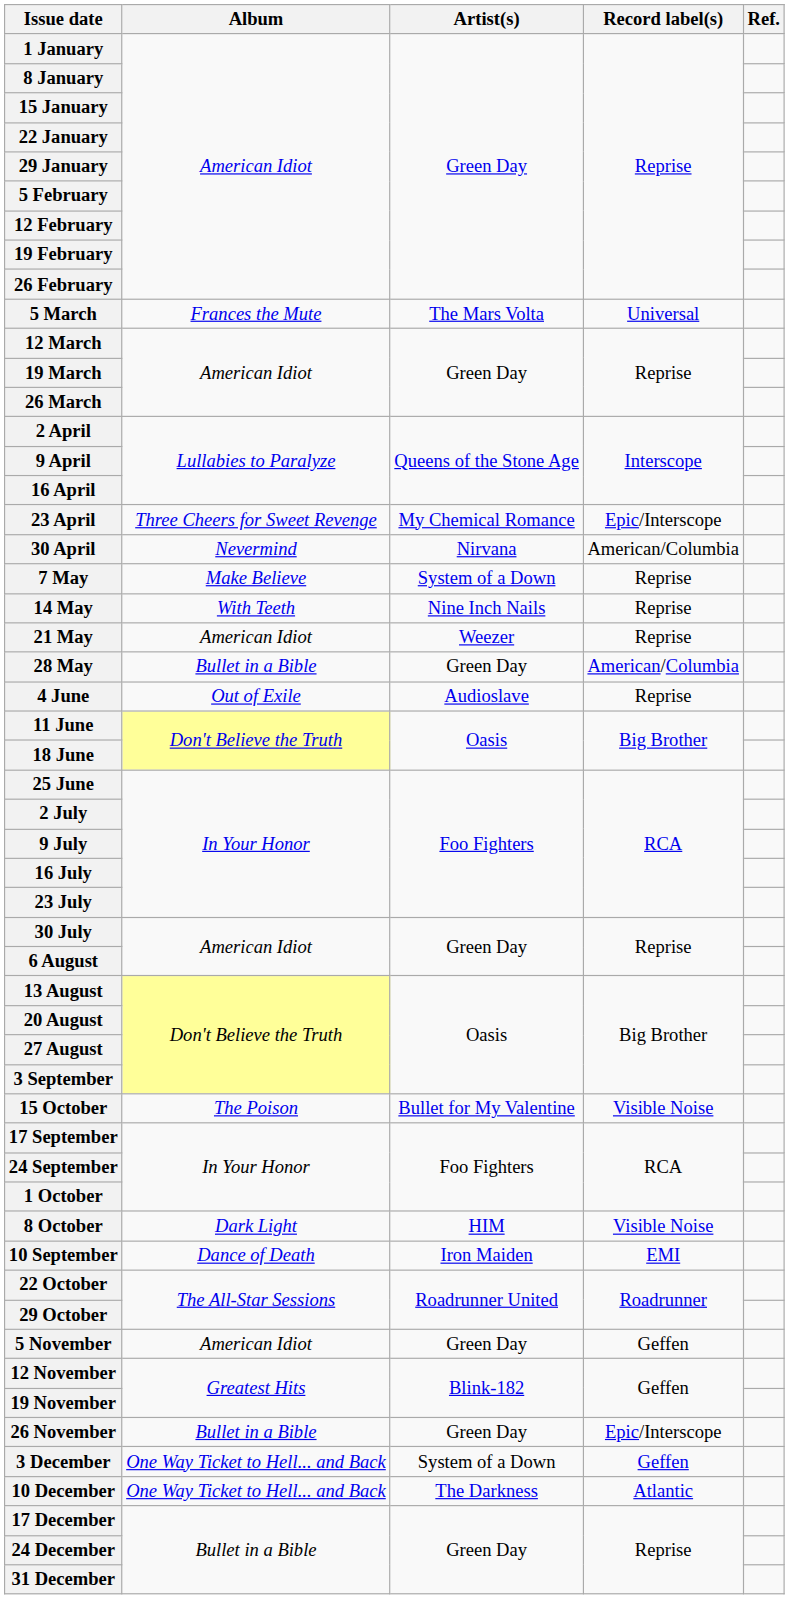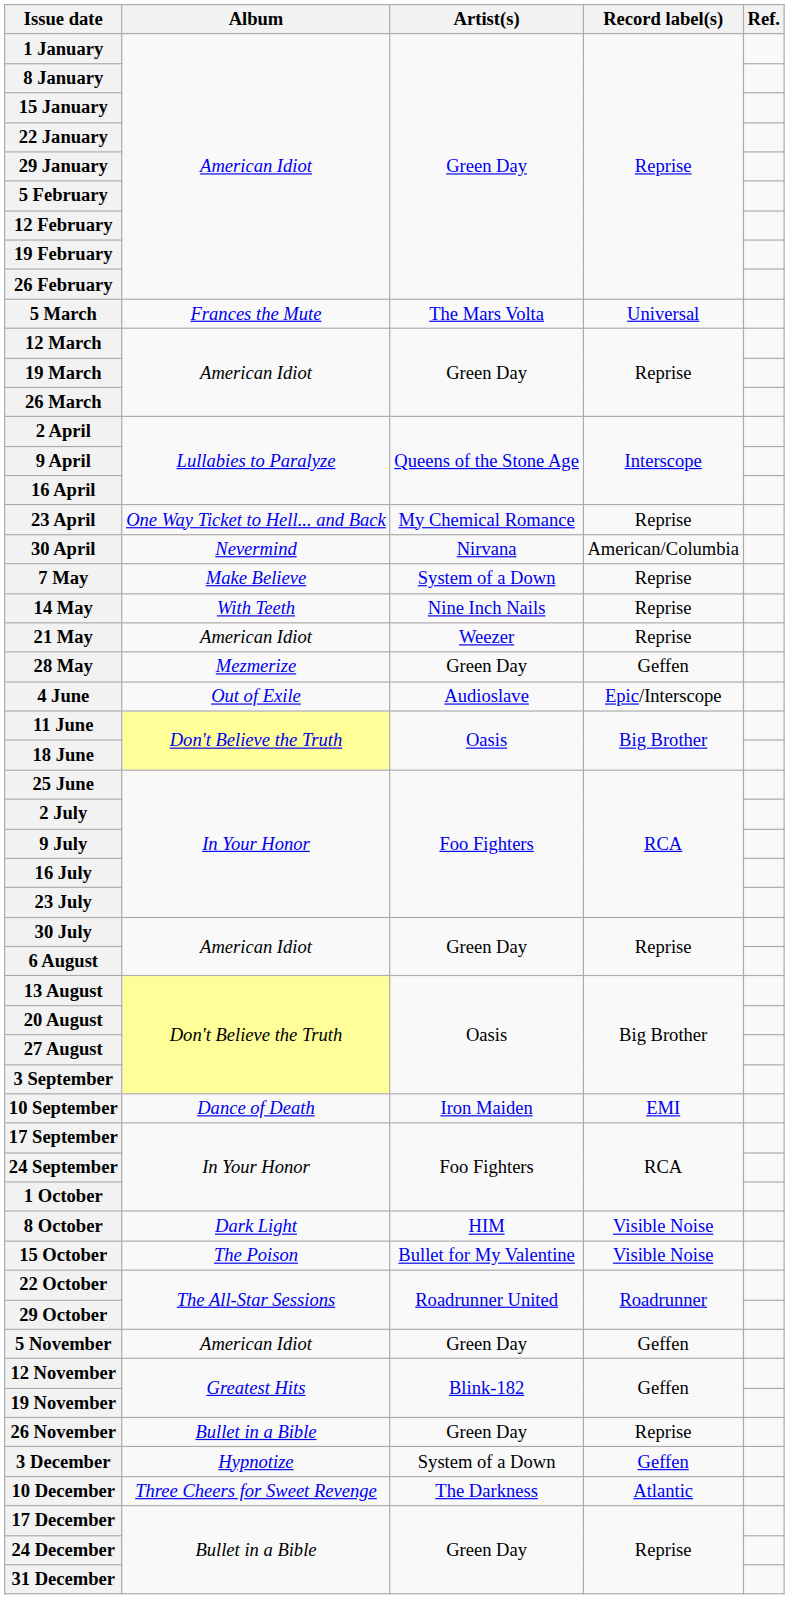23 April | Album: Three Cheers for Sweet Revenge -> One Way Ticket to Hell... and Back
23 April | Record label(s): Epic/Interscope -> Reprise
28 May | Album: Bullet in a Bible -> Mezmerize
28 May | Record label(s): American/Columbia -> Geffen
4 June | Record label(s): Reprise -> Epic/Interscope
rows swapped: 10 September <-> 15 October
26 November | Record label(s): Epic/Interscope -> Reprise
3 December | Album: One Way Ticket to Hell... and Back -> Hypnotize
10 December | Album: One Way Ticket to Hell... and Back -> Three Cheers for Sweet Revenge
